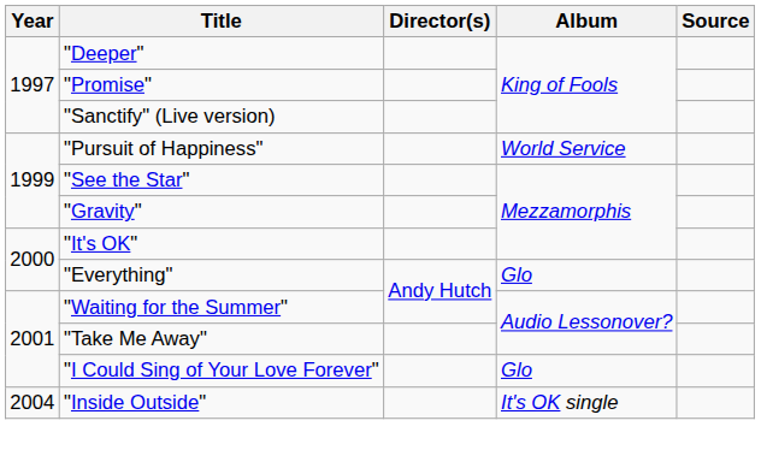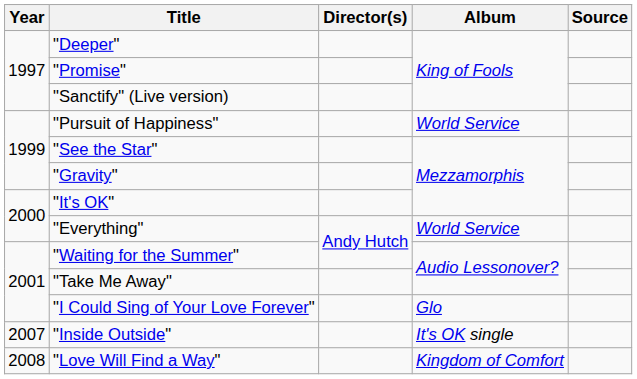"Everything" | Album: Glo -> World Service
"Inside Outside" | Year: 2004 -> 2007
+ row: 2008 | "Love Will Find a Way" | Kingdom of Comfort
